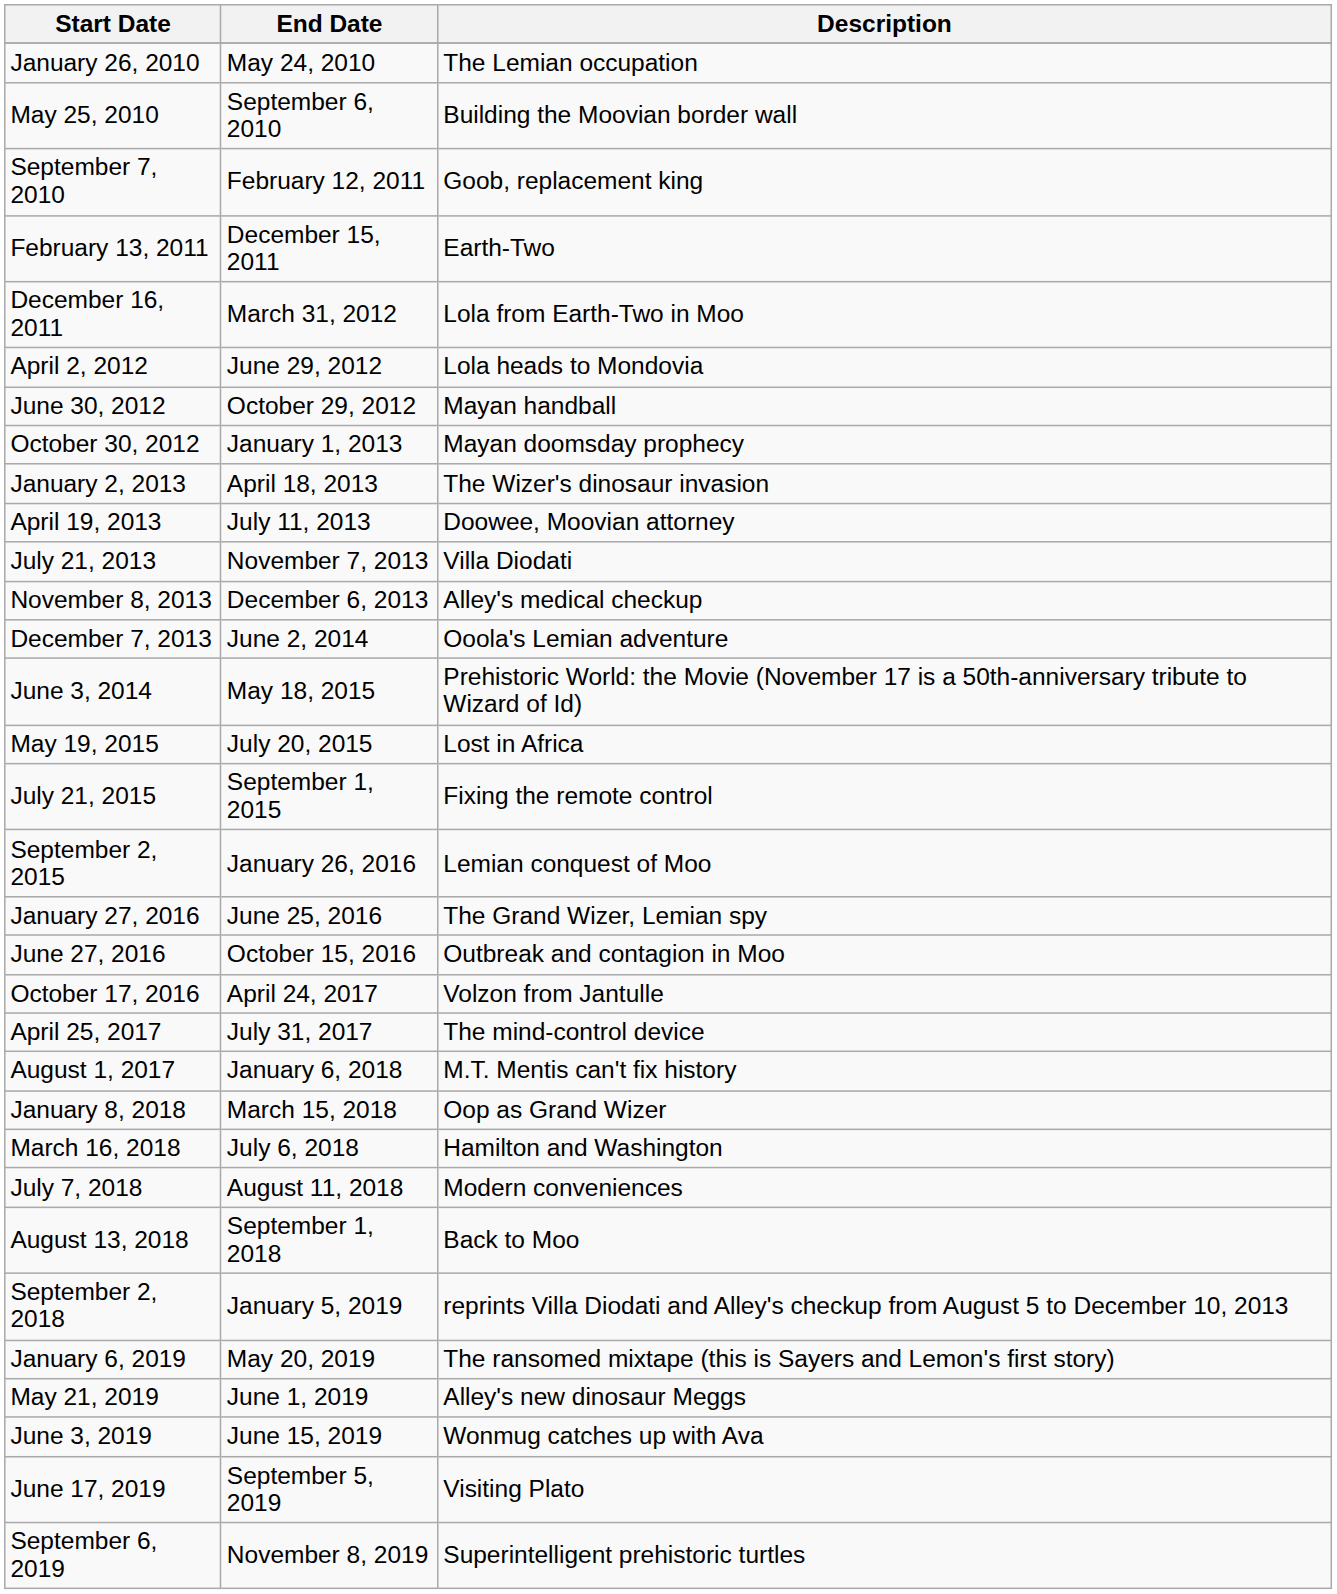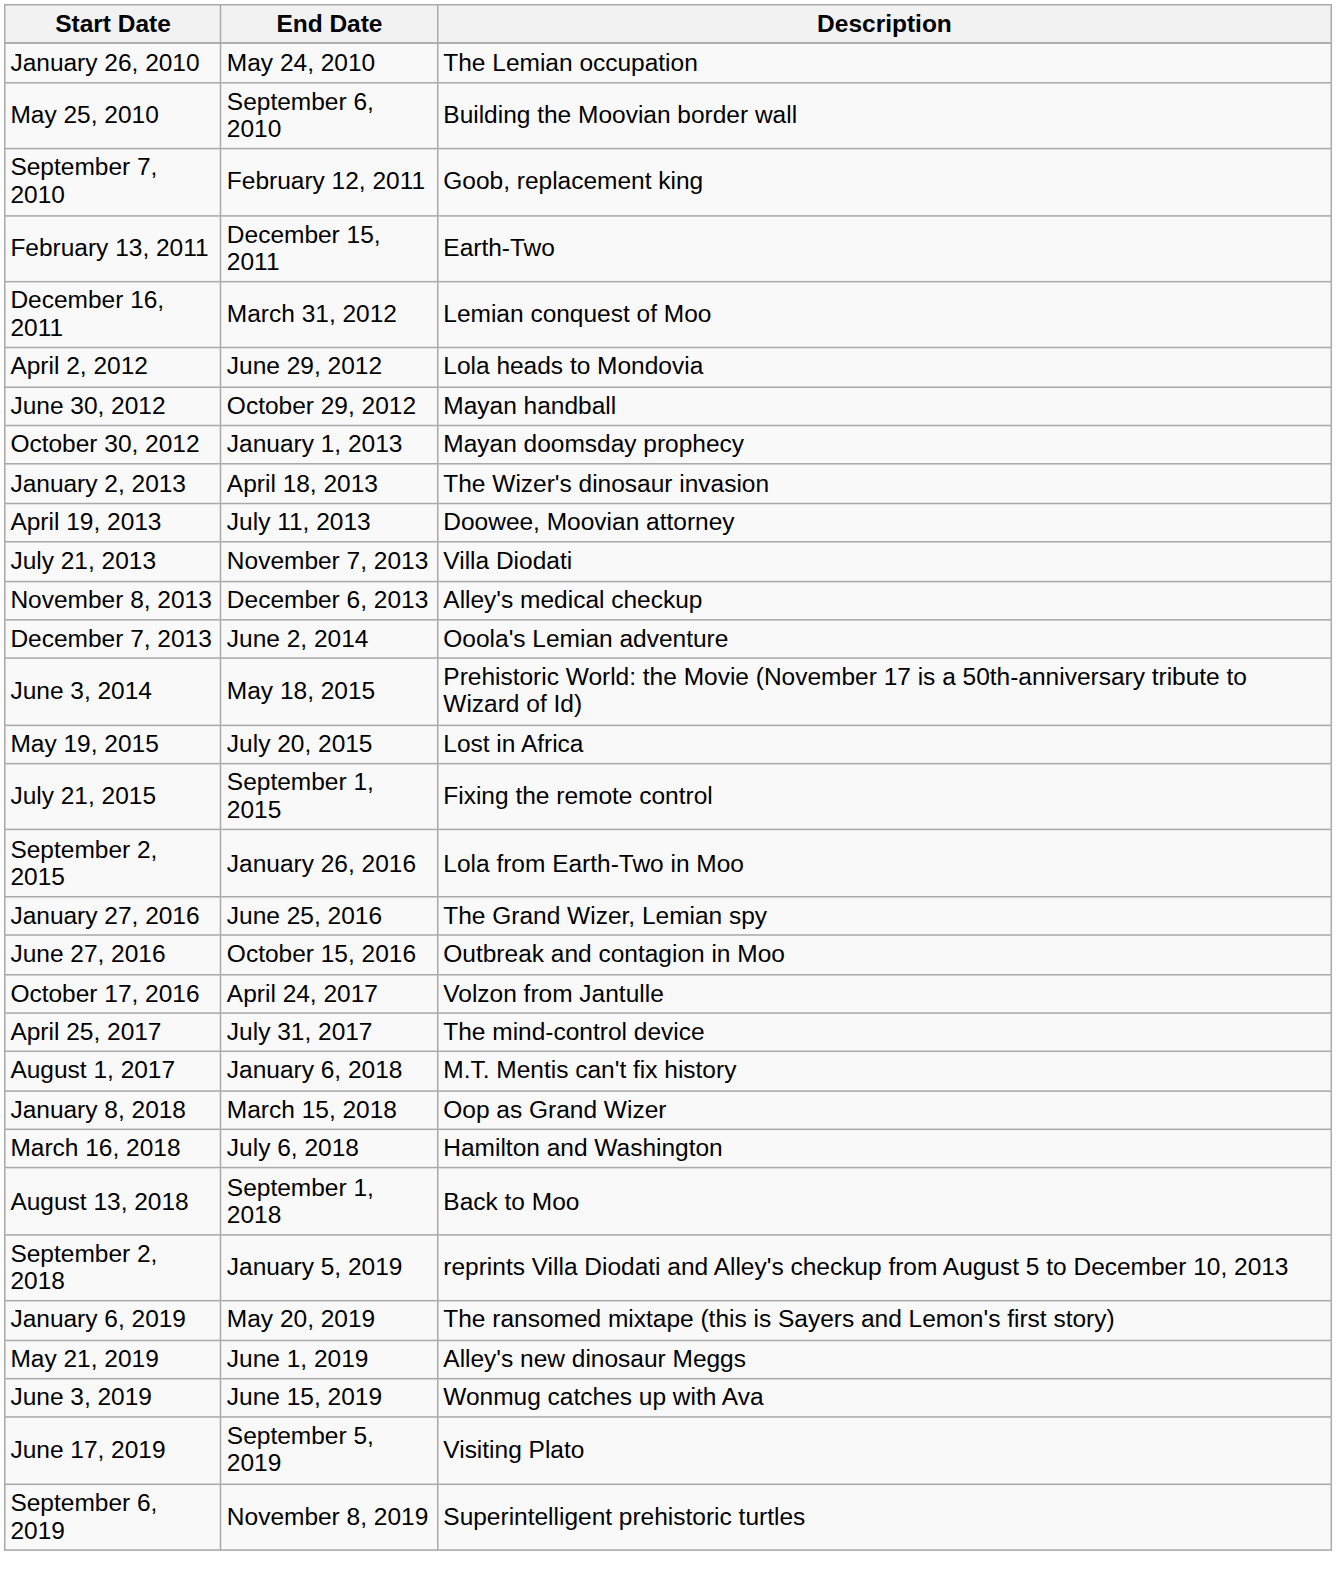December 16, 2011 | Description: Lola from Earth-Two in Moo -> Lemian conquest of Moo
September 2, 2015 | Description: Lemian conquest of Moo -> Lola from Earth-Two in Moo
- row: July 7, 2018 | August 11, 2018 | Modern conveniences
